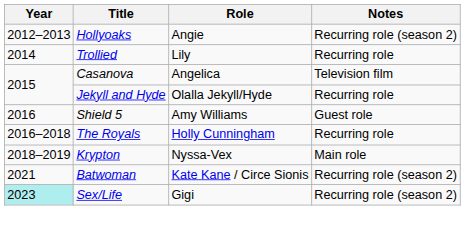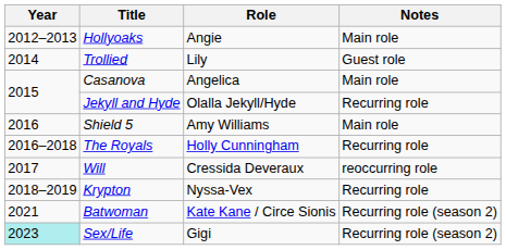Hollyoaks | Notes: Recurring role (season 2) -> Main role
Trollied | Notes: Recurring role -> Guest role
Casanova | Notes: Television film -> Main role
Shield 5 | Notes: Guest role -> Main role
+ row: 2017 | Will | Cressida Deveraux | reoccurring role
Krypton | Notes: Main role -> Recurring role
